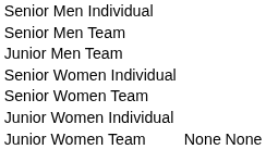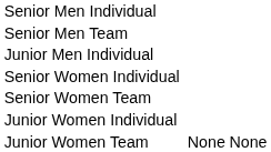+ row: Junior Men Individual
- row: Junior Men Team
